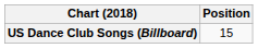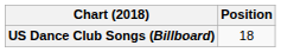US Dance Club Songs (Billboard) | Position: 15 -> 18
